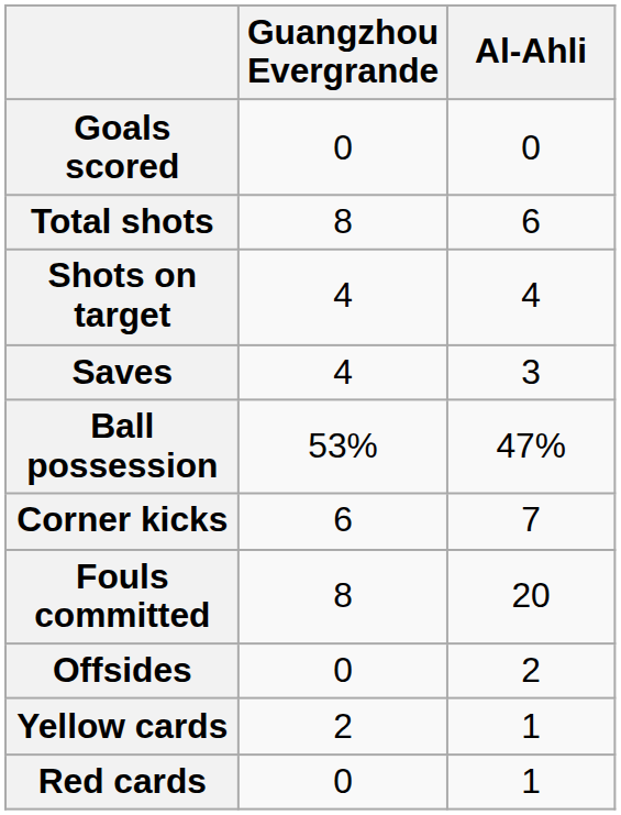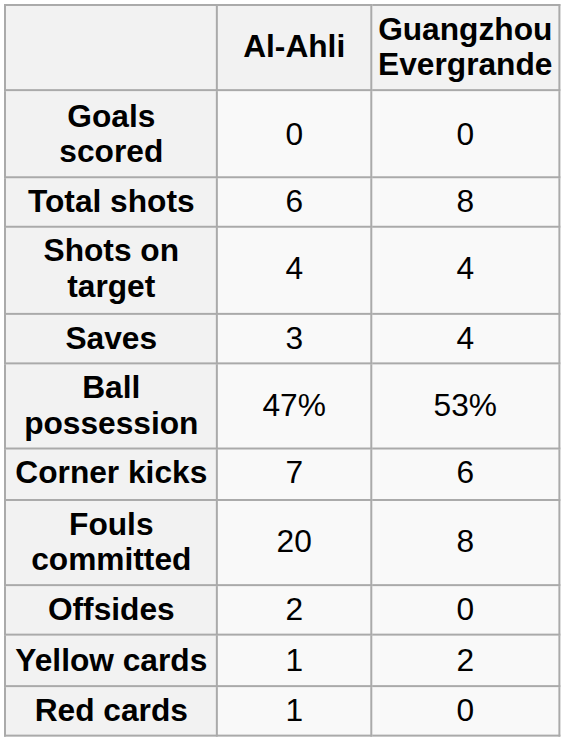columns swapped: Al-Ahli <-> Guangzhou Evergrande
